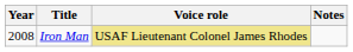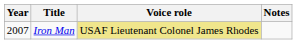Iron Man | Year: 2008 -> 2007
